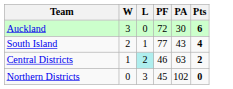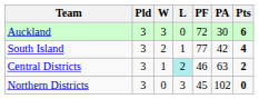+ column: Pld | 3 | 3 | 3 | 3
South Island | PA: 43 -> 42
